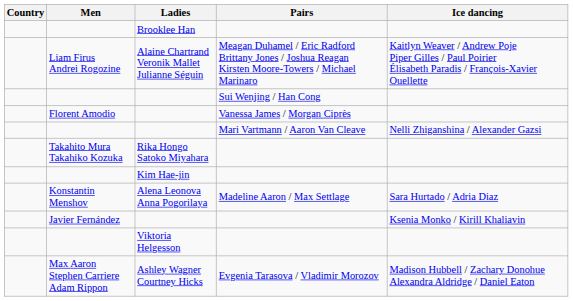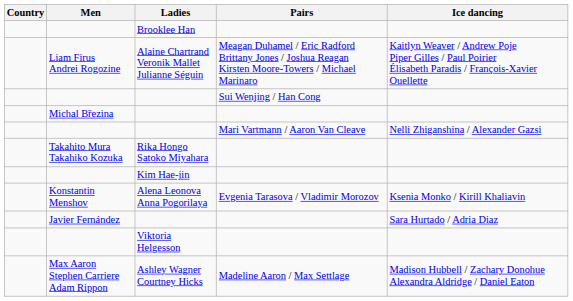+ row: Michal Březina
- row: Florent Amodio | Vanessa James / Morgan Ciprès
Konstantin Menshov | Pairs: Madeline Aaron / Max Settlage -> Evgenia Tarasova / Vladimir Morozov
Konstantin Menshov | Ice dancing: Sara Hurtado / Adria Diaz -> Ksenia Monko / Kirill Khaliavin
Javier Fernández | Ice dancing: Ksenia Monko / Kirill Khaliavin -> Sara Hurtado / Adria Diaz
Max Aaron Stephen Carriere Adam Rippon | Pairs: Evgenia Tarasova / Vladimir Morozov -> Madeline Aaron / Max Settlage
